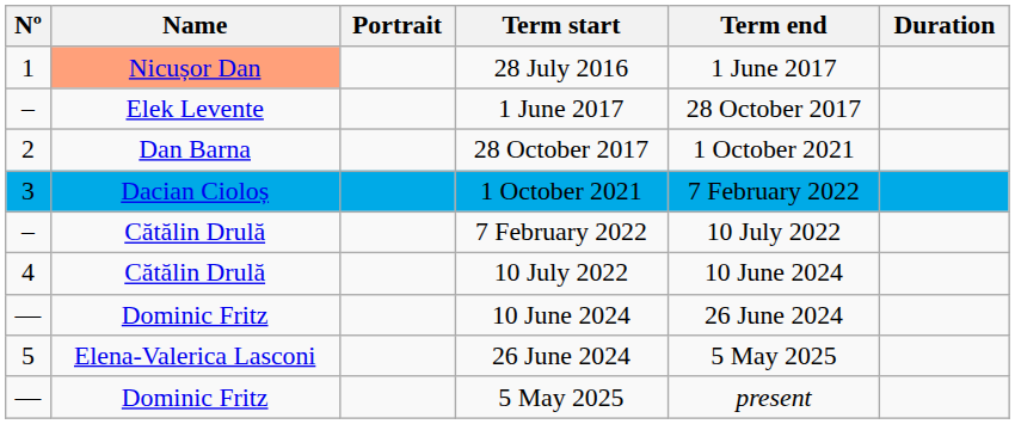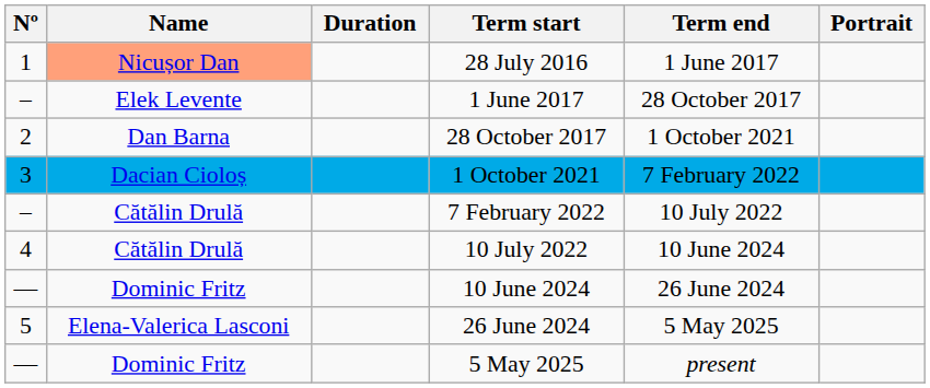columns swapped: Portrait <-> Duration
